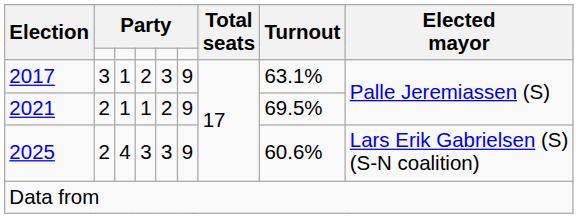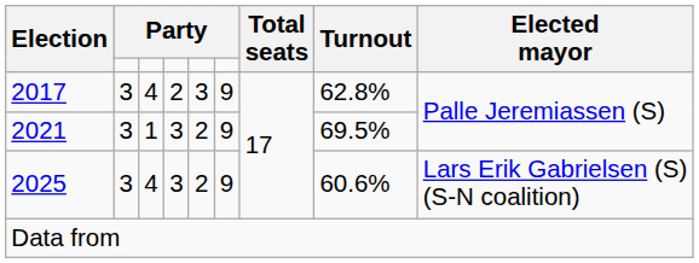2017 | column 3: 1 -> 4
2017 | Turnout: 63.1% -> 62.8%
2021 | column 2: 2 -> 3
2021 | column 4: 1 -> 3
2025 | column 2: 2 -> 3
2025 | column 5: 3 -> 2
